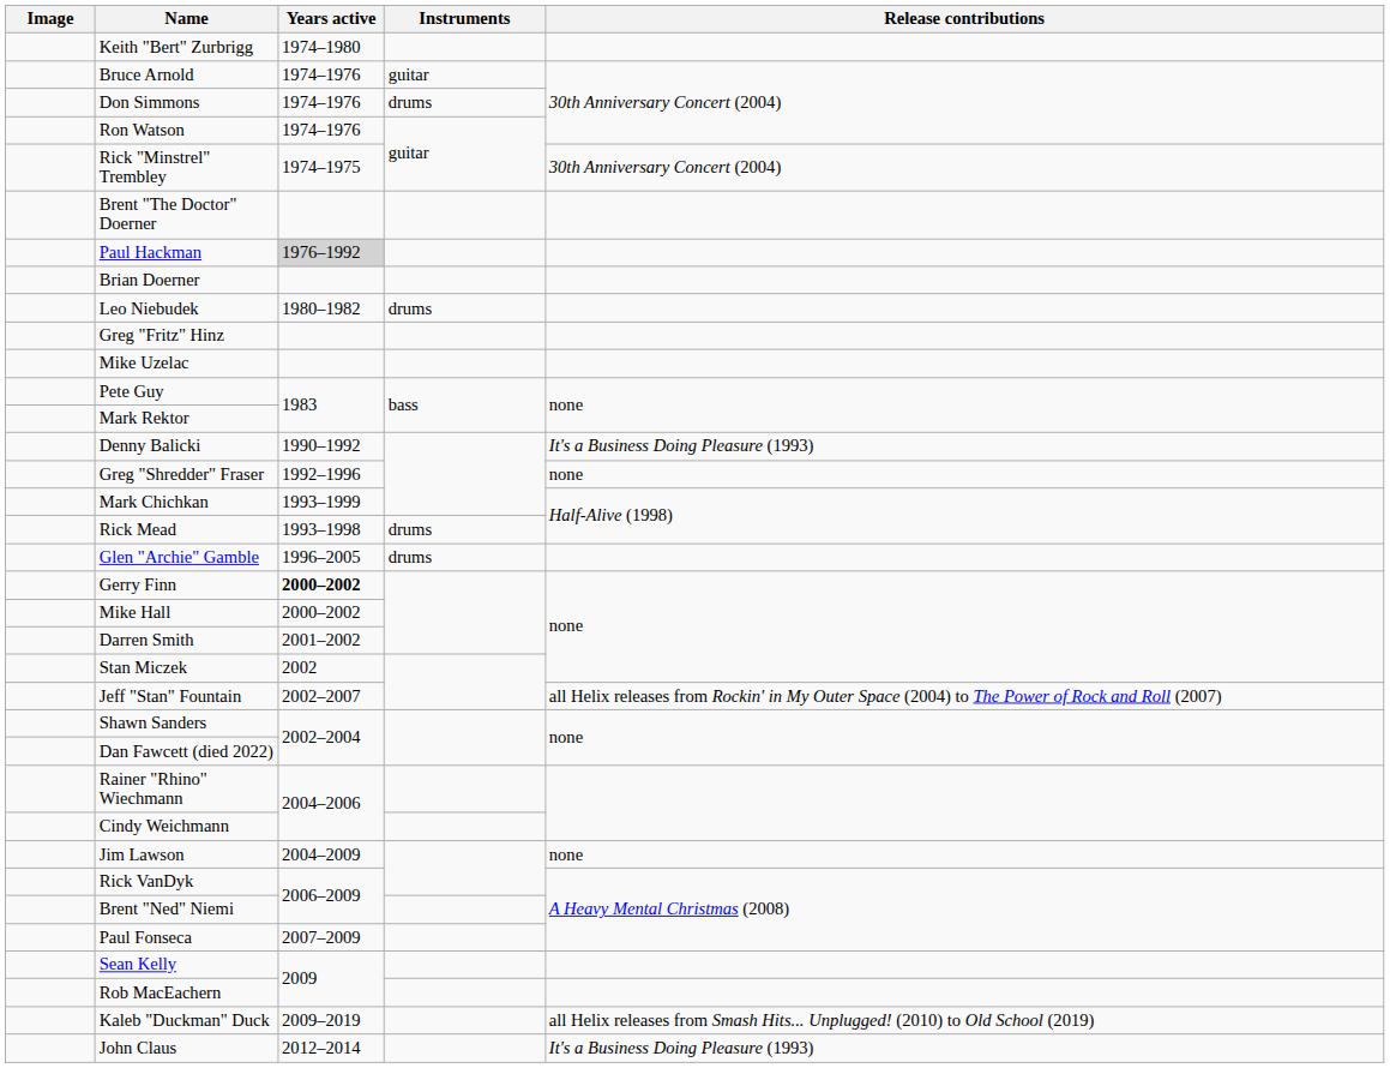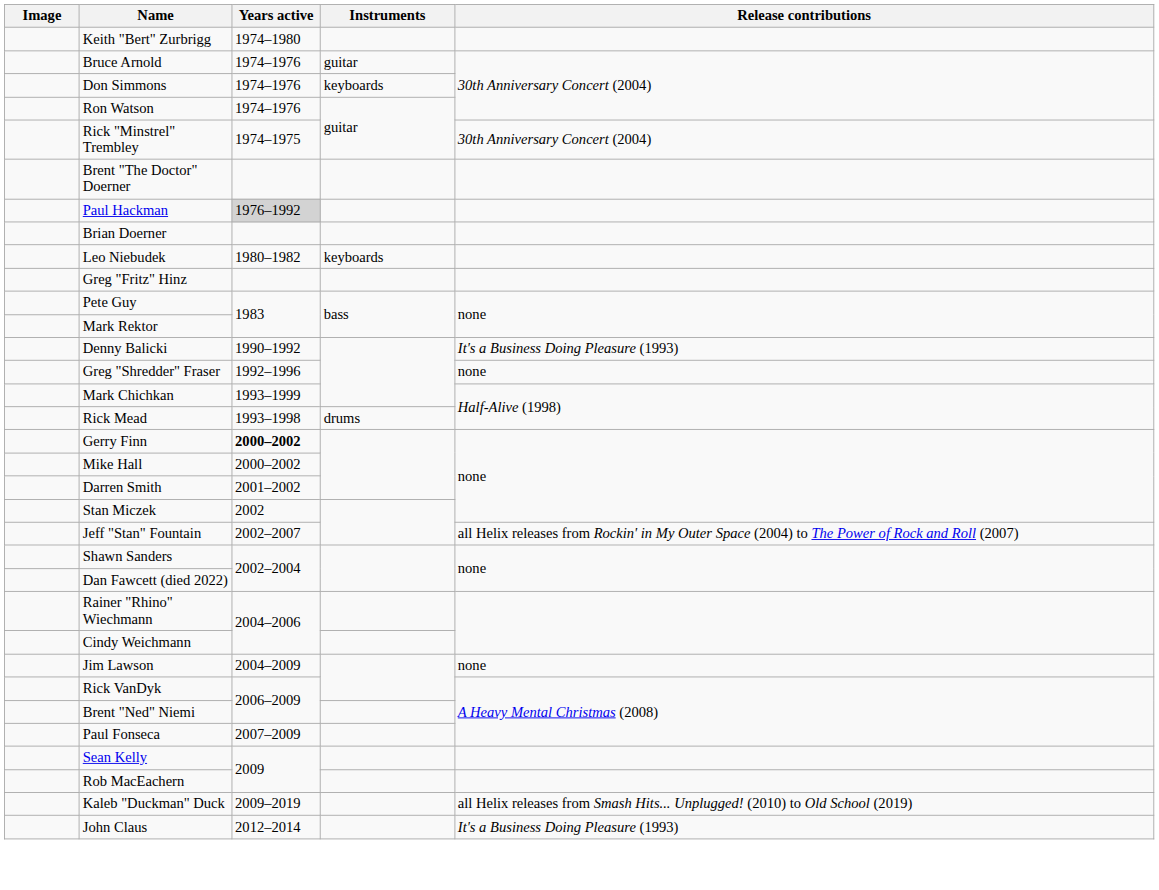Don Simmons | Instruments: drums -> keyboards
Leo Niebudek | Instruments: drums -> keyboards
- row: Mike Uzelac
- row: Glen "Archie" Gamble | 1996–2005 | drums
